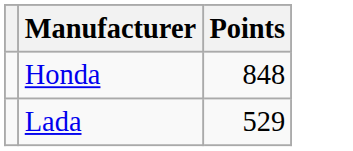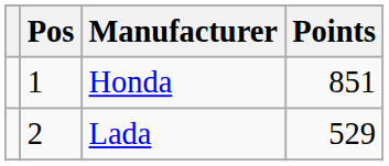+ column: Pos | 1 | 2
Honda | Points: 848 -> 851
